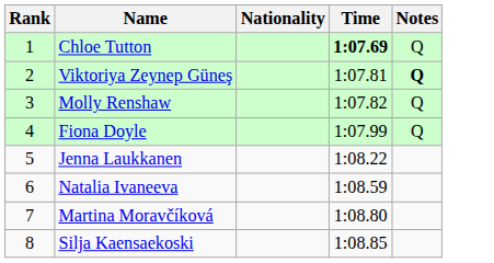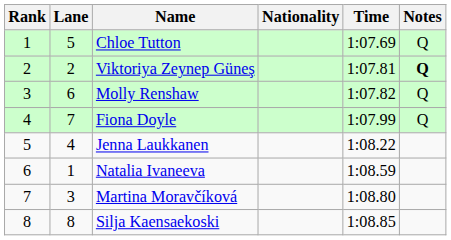+ column: Lane | 5 | 2 | 6 | 7 | 4 | 1 | 3 | 8
Chloe Tutton | Time: bold -> normal
